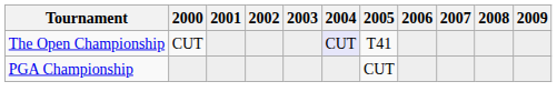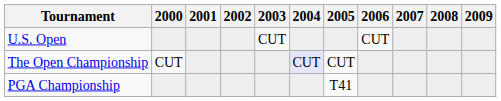+ row: U.S. Open | CUT | CUT
The Open Championship | 2005: T41 -> CUT
PGA Championship | 2005: CUT -> T41
